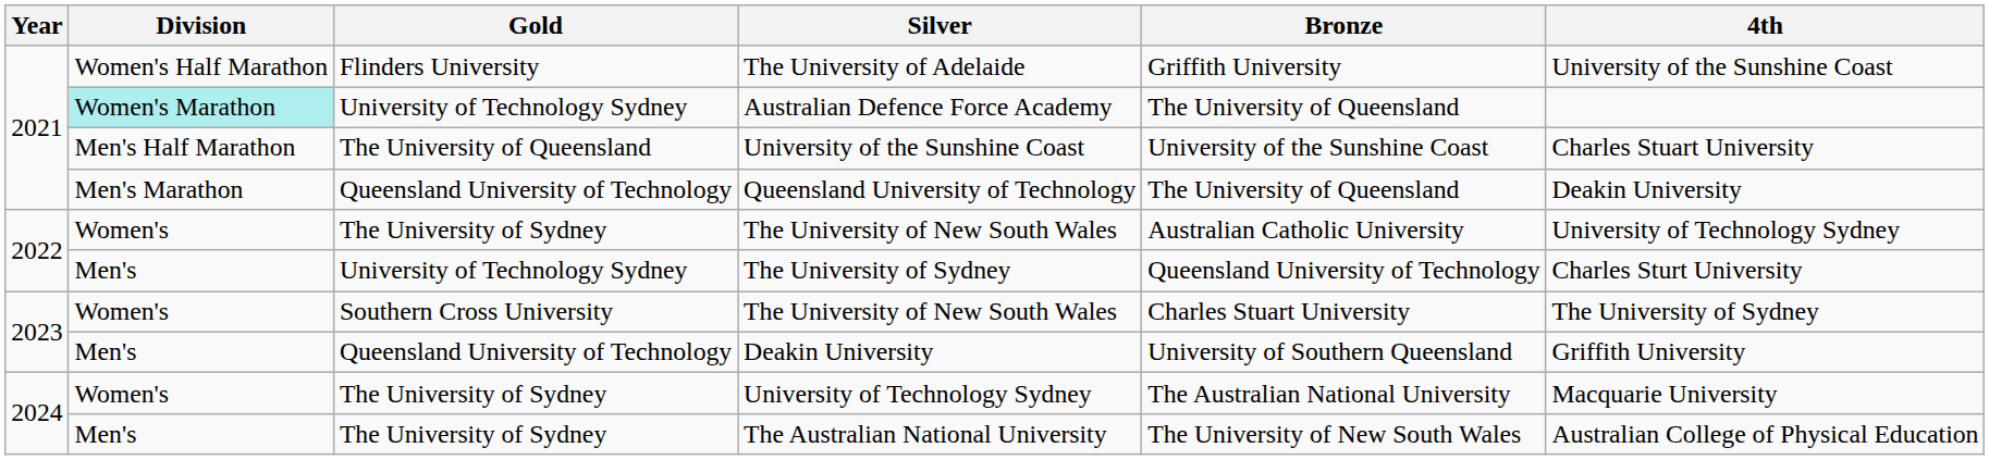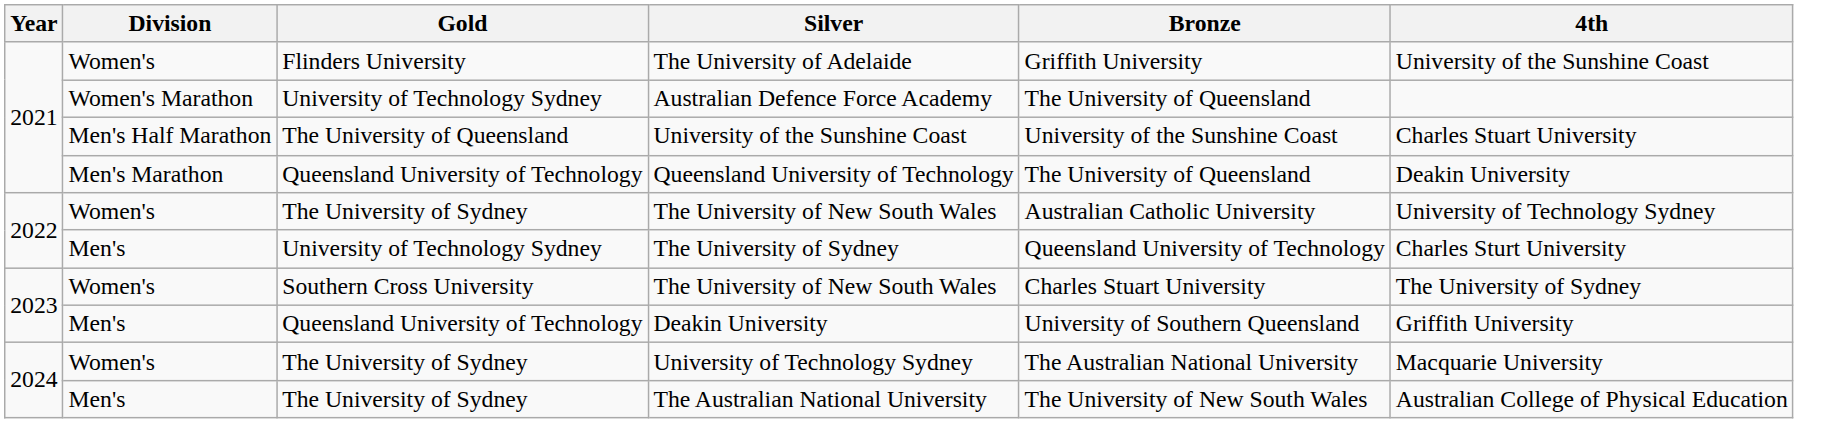The University of Adelaide | Division: Women's Half Marathon -> Women's
Australian Defence Force Academy | Division: paleturquoise background -> no background
